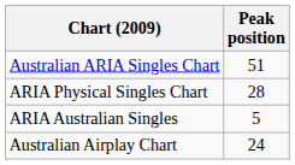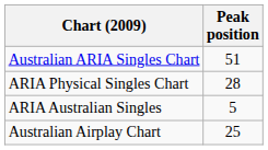Australian Airplay Chart | Peak position: 24 -> 25
